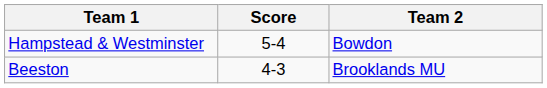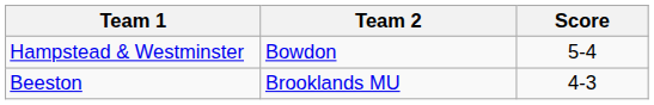columns swapped: Team 2 <-> Score
